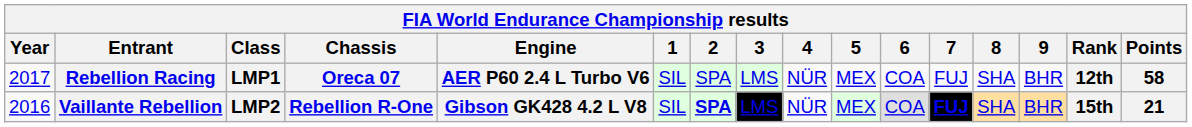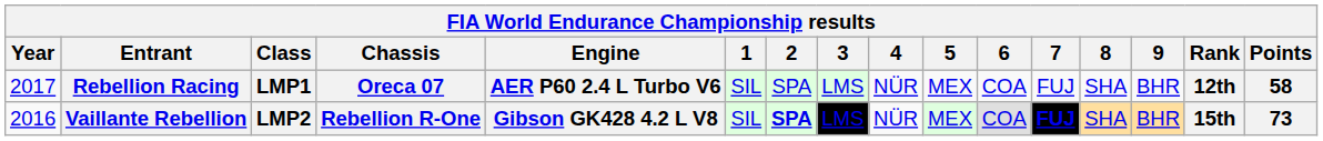Vaillante Rebellion | Points: 21 -> 73
